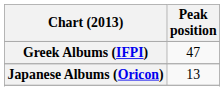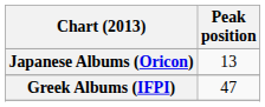rows swapped: Greek Albums (IFPI) <-> Japanese Albums (Oricon)
